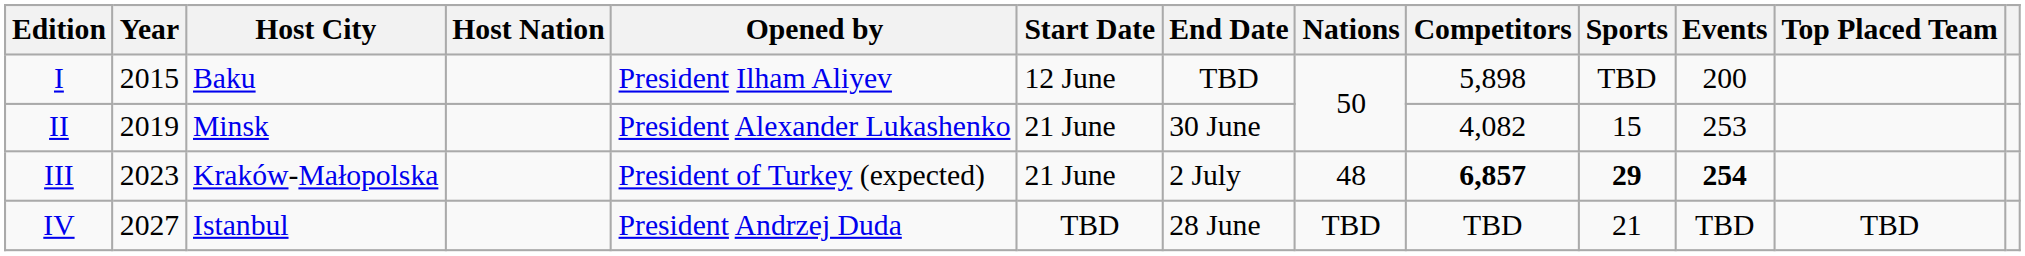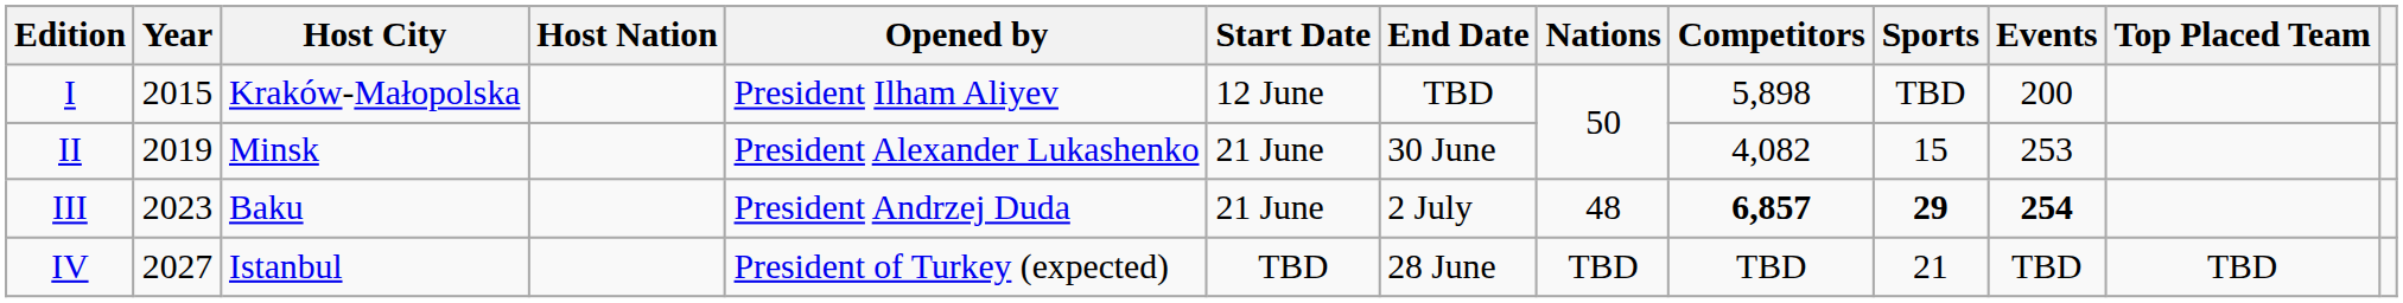I | Host City: Baku -> Kraków-Małopolska
III | Host City: Kraków-Małopolska -> Baku
III | Opened by: President of Turkey (expected) -> President Andrzej Duda
IV | Opened by: President Andrzej Duda -> President of Turkey (expected)
